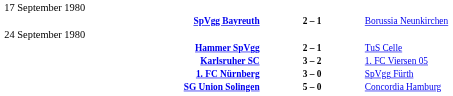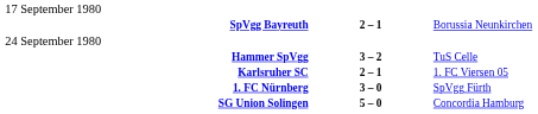Hammer SpVgg | column 2: 2 – 1 -> 3 – 2
Karlsruher SC | column 2: 3 – 2 -> 2 – 1
